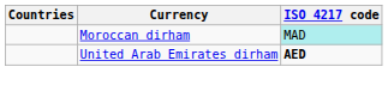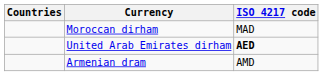Moroccan dirham | ISO 4217 code: paleturquoise background -> no background
+ row: Armenian dram | AMD
